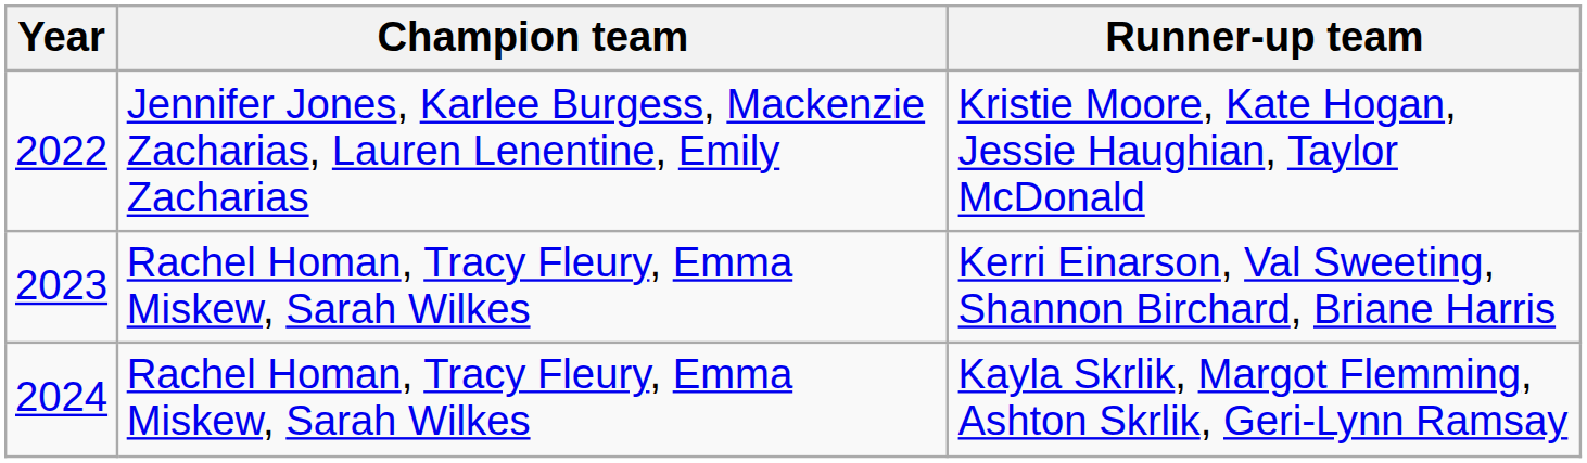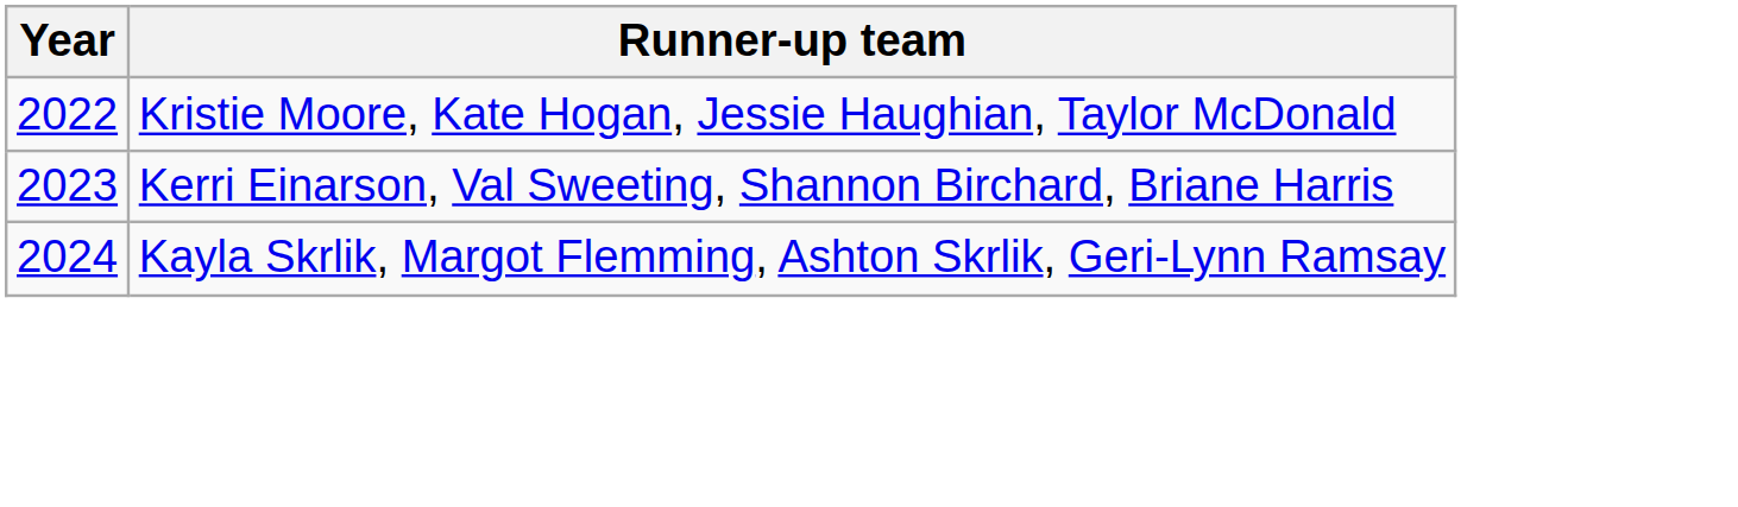- column: Champion team | Jennifer Jones, Karlee Burgess, Mackenzie Zacharias, Lauren Lenentine, Emily Zacharias | Rachel Homan, Tracy Fleury, Emma Miskew, Sarah Wilkes | Rachel Homan, Tracy Fleury, Emma Miskew, Sarah Wilkes
